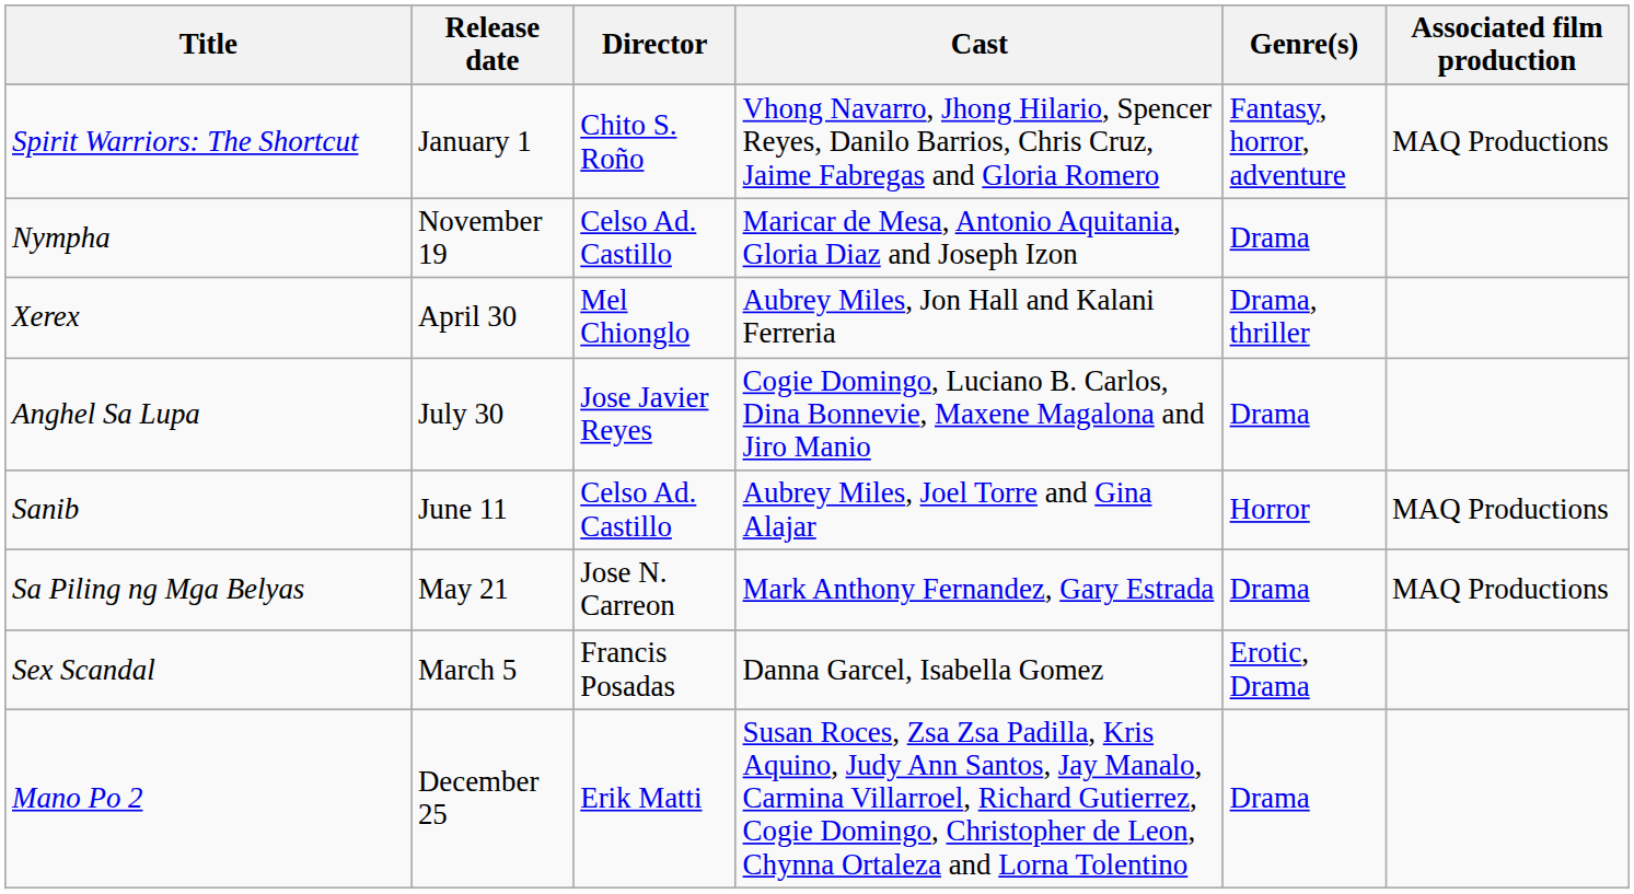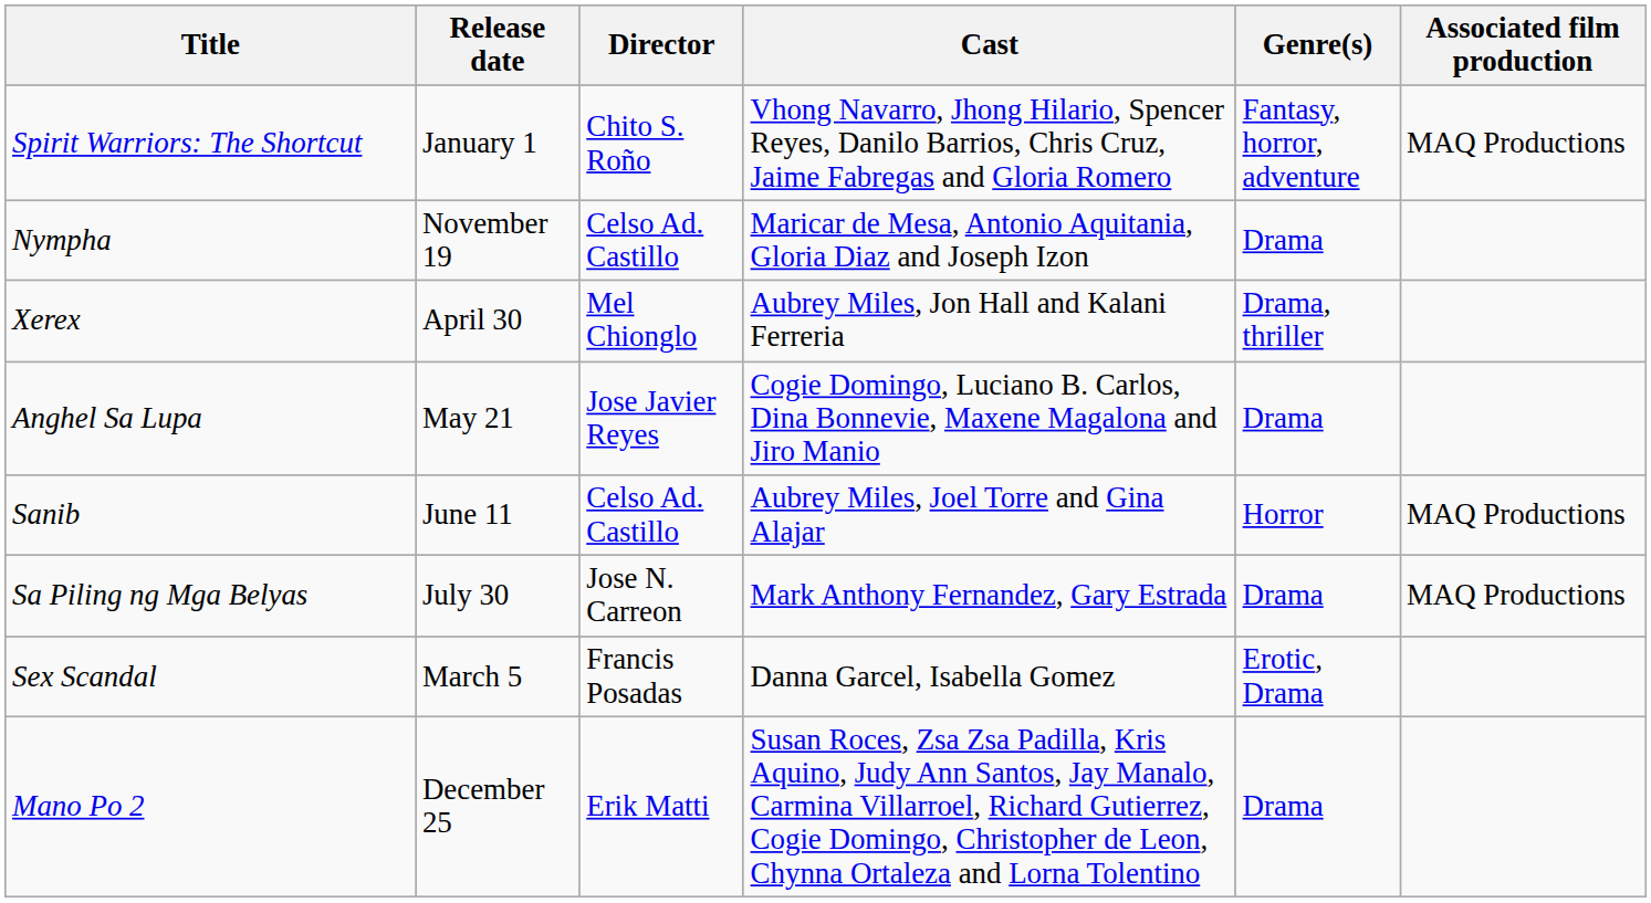Anghel Sa Lupa | Release date: July 30 -> May 21
Sa Piling ng Mga Belyas | Release date: May 21 -> July 30
